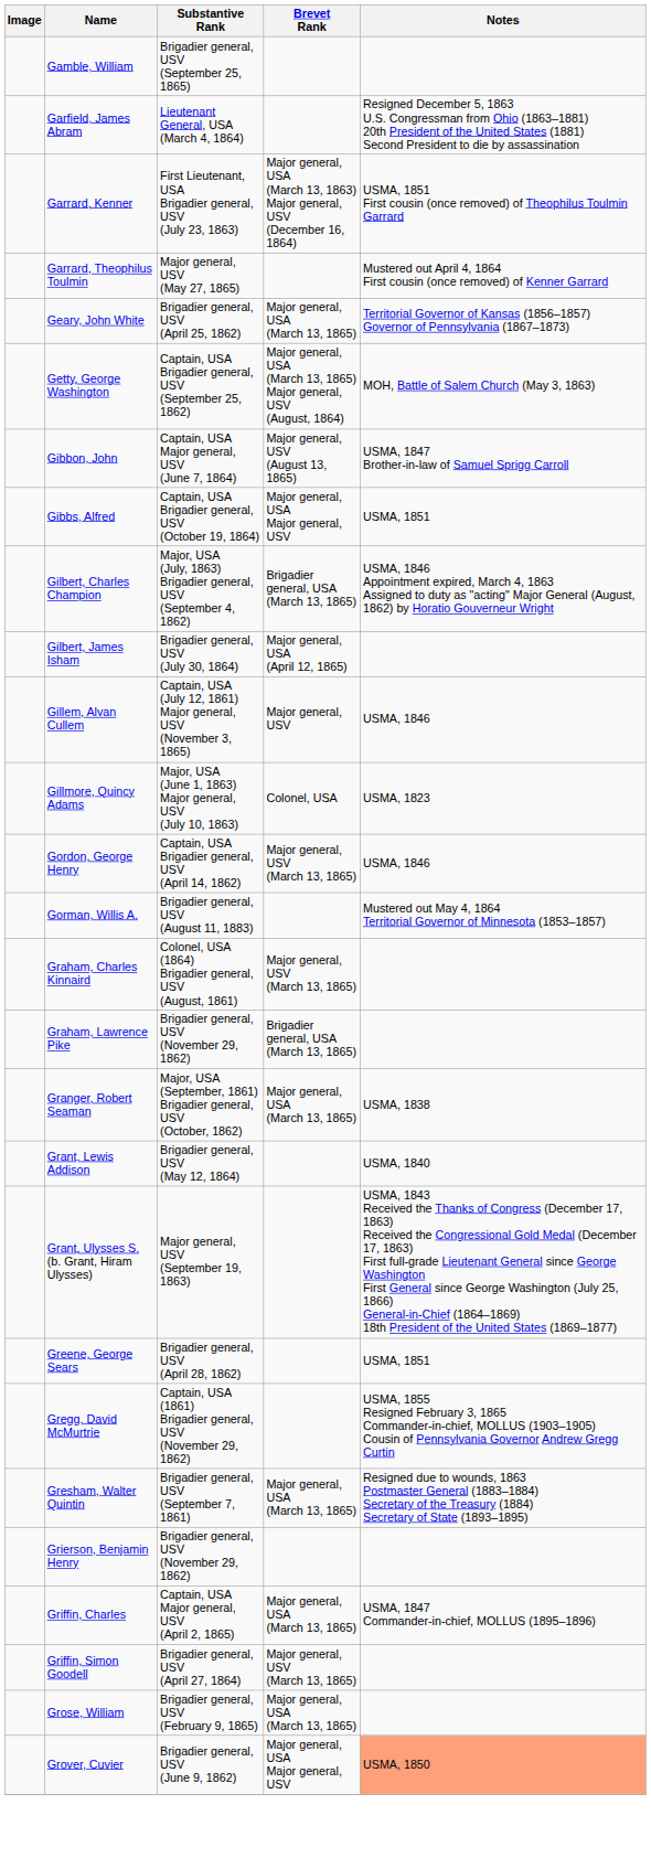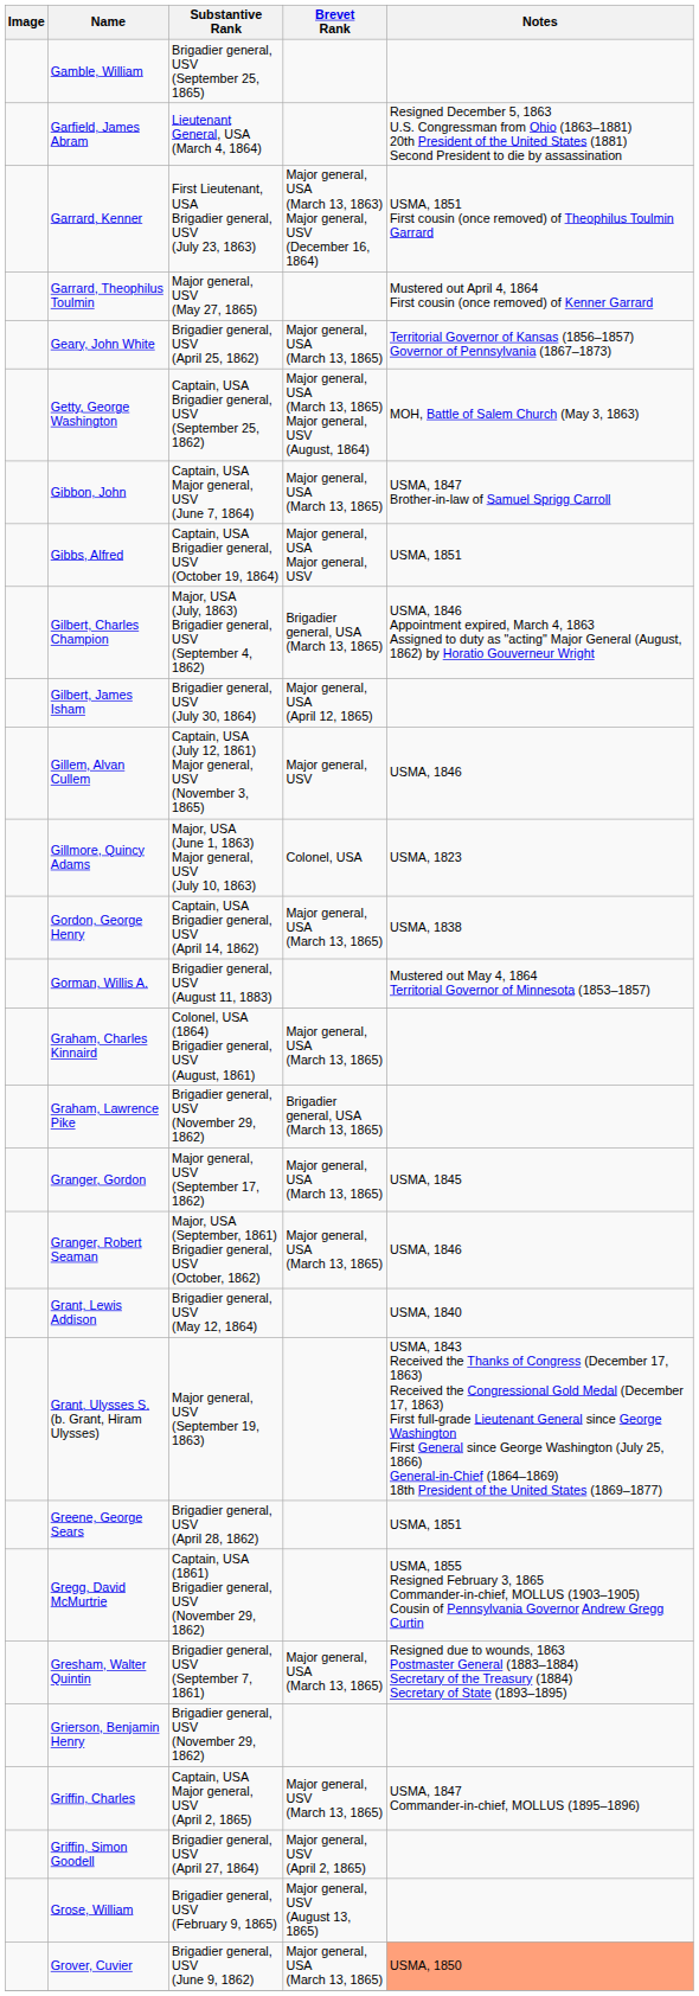Gibbon, John | Brevet Rank: Major general, USV (August 13, 1865) -> Major general, USA (March 13, 1865)
Gordon, George Henry | Brevet Rank: Major general, USV (March 13, 1865) -> Major general, USA (March 13, 1865)
Gordon, George Henry | Notes: USMA, 1846 -> USMA, 1838
Graham, Charles Kinnaird | Brevet Rank: Major general, USV (March 13, 1865) -> Major general, USA (March 13, 1865)
+ row: Granger, Gordon | Major general, USV (September 17, 1862) | Major general, USA (March 13, 1865) | USMA, 1845
Granger, Robert Seaman | Notes: USMA, 1838 -> USMA, 1846
Griffin, Charles | Brevet Rank: Major general, USA (March 13, 1865) -> Major general, USV (March 13, 1865)
Griffin, Simon Goodell | Brevet Rank: Major general, USV (March 13, 1865) -> Major general, USV (April 2, 1865)
Grose, William | Brevet Rank: Major general, USA (March 13, 1865) -> Major general, USV (August 13, 1865)
Grover, Cuvier | Brevet Rank: Major general, USA Major general, USV -> Major general, USA (March 13, 1865)
